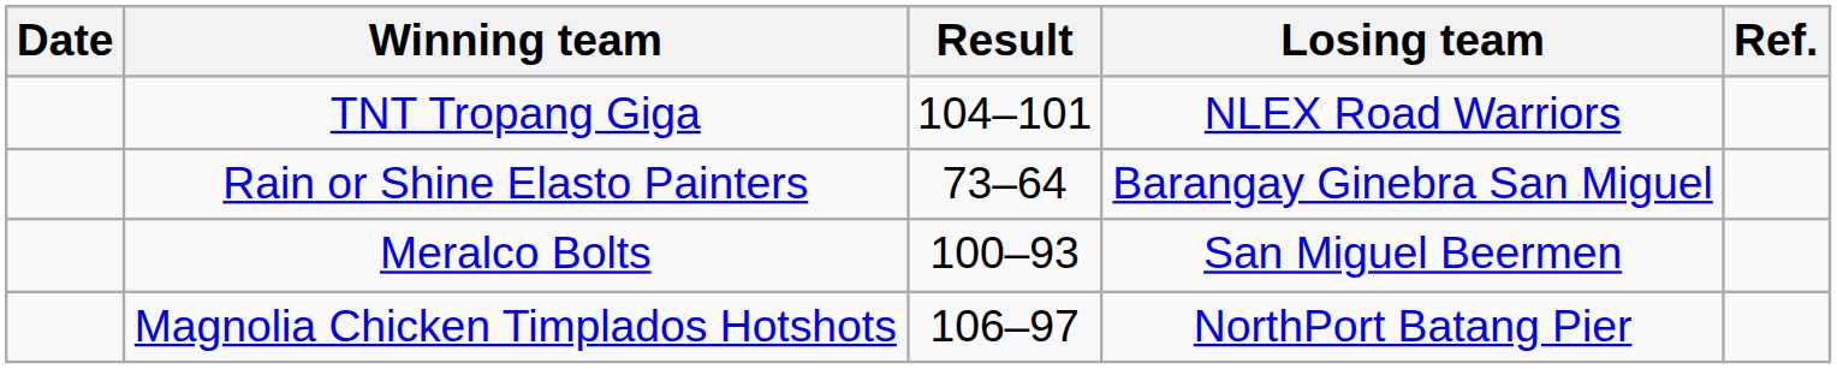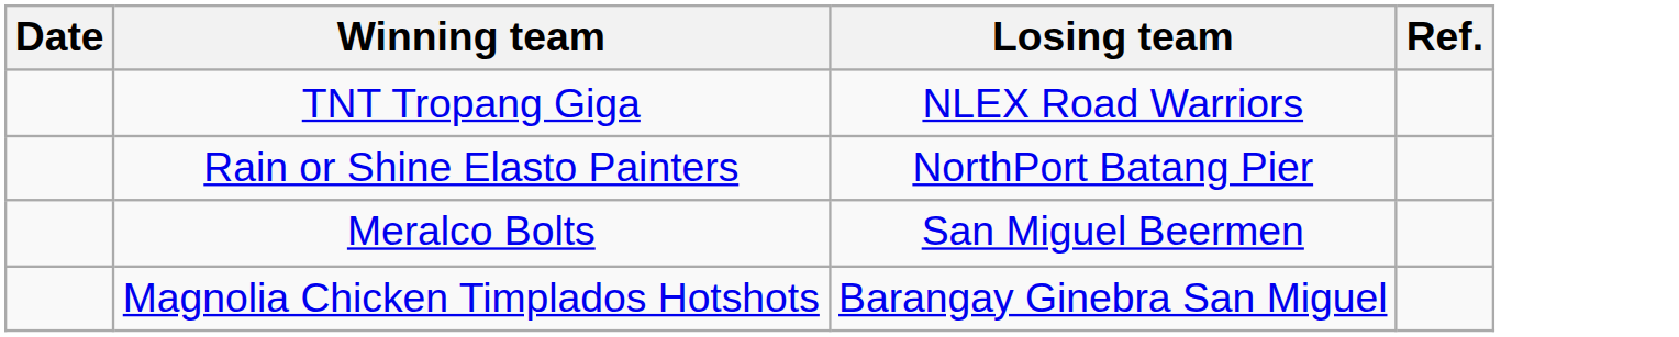- column: Result | 104–101 | 73–64 | 100–93 | 106–97
Rain or Shine Elasto Painters | Losing team: Barangay Ginebra San Miguel -> NorthPort Batang Pier
Magnolia Chicken Timplados Hotshots | Losing team: NorthPort Batang Pier -> Barangay Ginebra San Miguel
